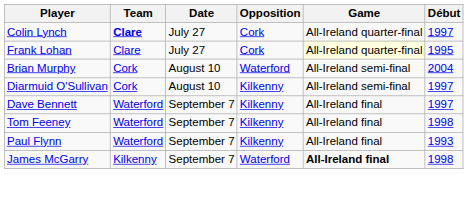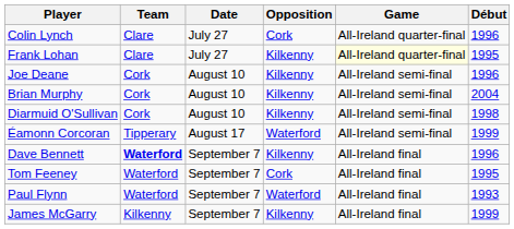Colin Lynch | Team: bold -> normal
Colin Lynch | Début: 1997 -> 1996
Frank Lohan | Opposition: Cork -> Kilkenny
+ row: Joe Deane | Cork | August 10 | Kilkenny | All-Ireland semi-final | 1996
Brian Murphy | Opposition: Waterford -> Kilkenny
Diarmuid O'Sullivan | Début: 1997 -> 1998
+ row: Éamonn Corcoran | Tipperary | August 17 | Waterford | All-Ireland semi-final | 1999
Dave Bennett | Team: normal -> bold
Dave Bennett | Début: 1997 -> 1996
Tom Feeney | Opposition: Kilkenny -> Cork
Tom Feeney | Début: 1998 -> 1995
Paul Flynn | Opposition: Kilkenny -> Waterford
James McGarry | Opposition: Waterford -> Kilkenny
James McGarry | Game: bold -> normal
James McGarry | Début: 1998 -> 1999
